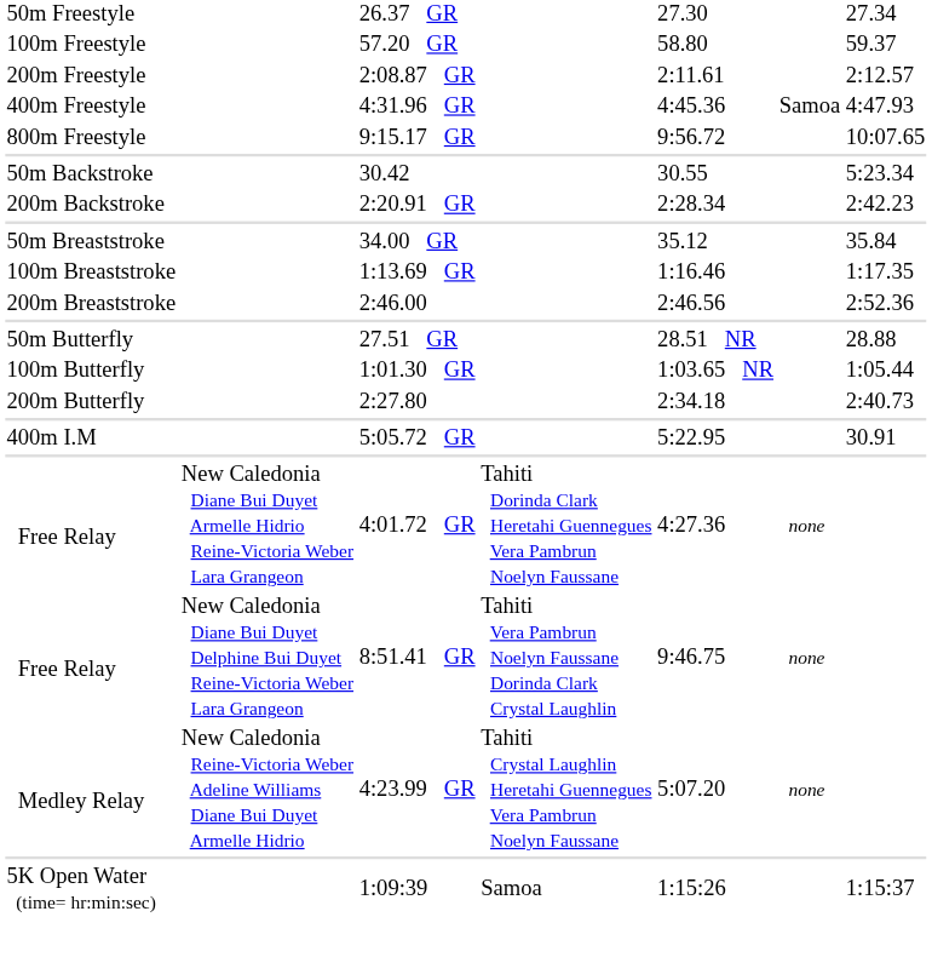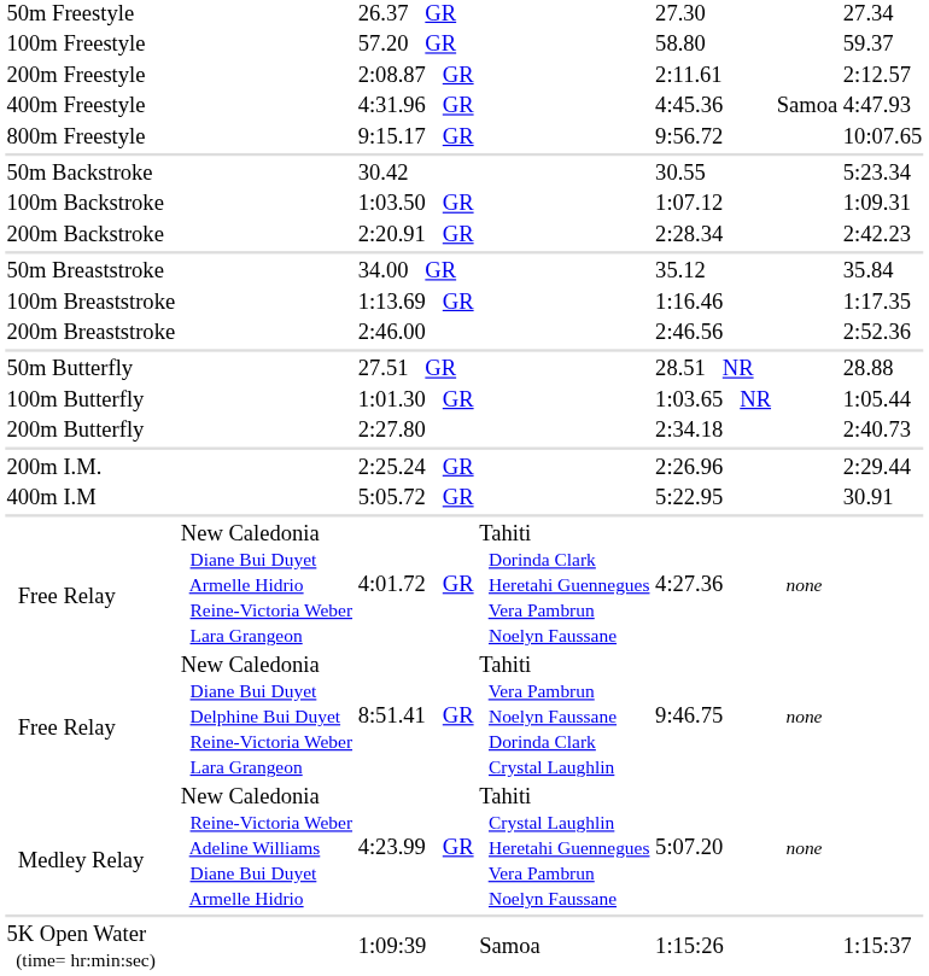+ row: 100m Backstroke | 1:03.50 GR | 1:07.12 | 1:09.31
+ row: 200m I.M. | 2:25.24 GR | 2:26.96 | 2:29.44
